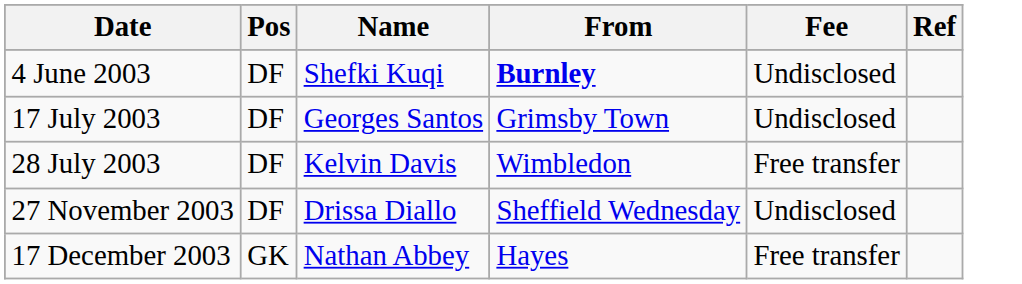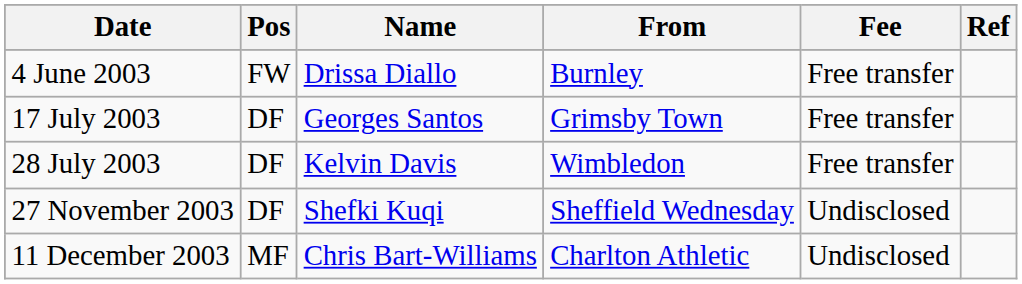4 June 2003 | Pos: DF -> FW
4 June 2003 | Name: Shefki Kuqi -> Drissa Diallo
4 June 2003 | From: bold -> normal
4 June 2003 | Fee: Undisclosed -> Free transfer
17 July 2003 | Fee: Undisclosed -> Free transfer
27 November 2003 | Name: Drissa Diallo -> Shefki Kuqi
+ row: 11 December 2003 | MF | Chris Bart-Williams | Charlton Athletic | Undisclosed
- row: 17 December 2003 | GK | Nathan Abbey | Hayes | Free transfer
